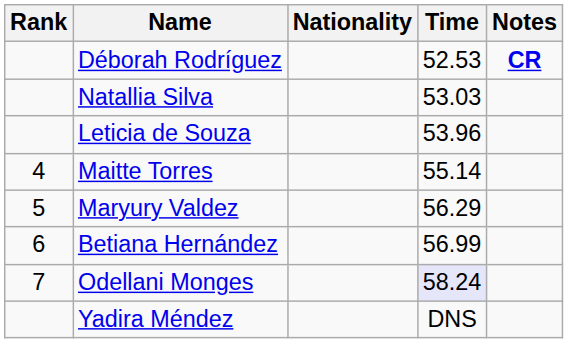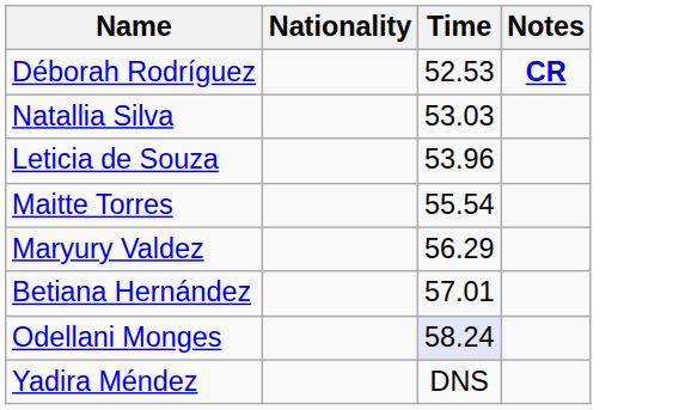- column: Rank | 4 | 5 | 6 | 7
Maitte Torres | Time: 55.14 -> 55.54
Betiana Hernández | Time: 56.99 -> 57.01
